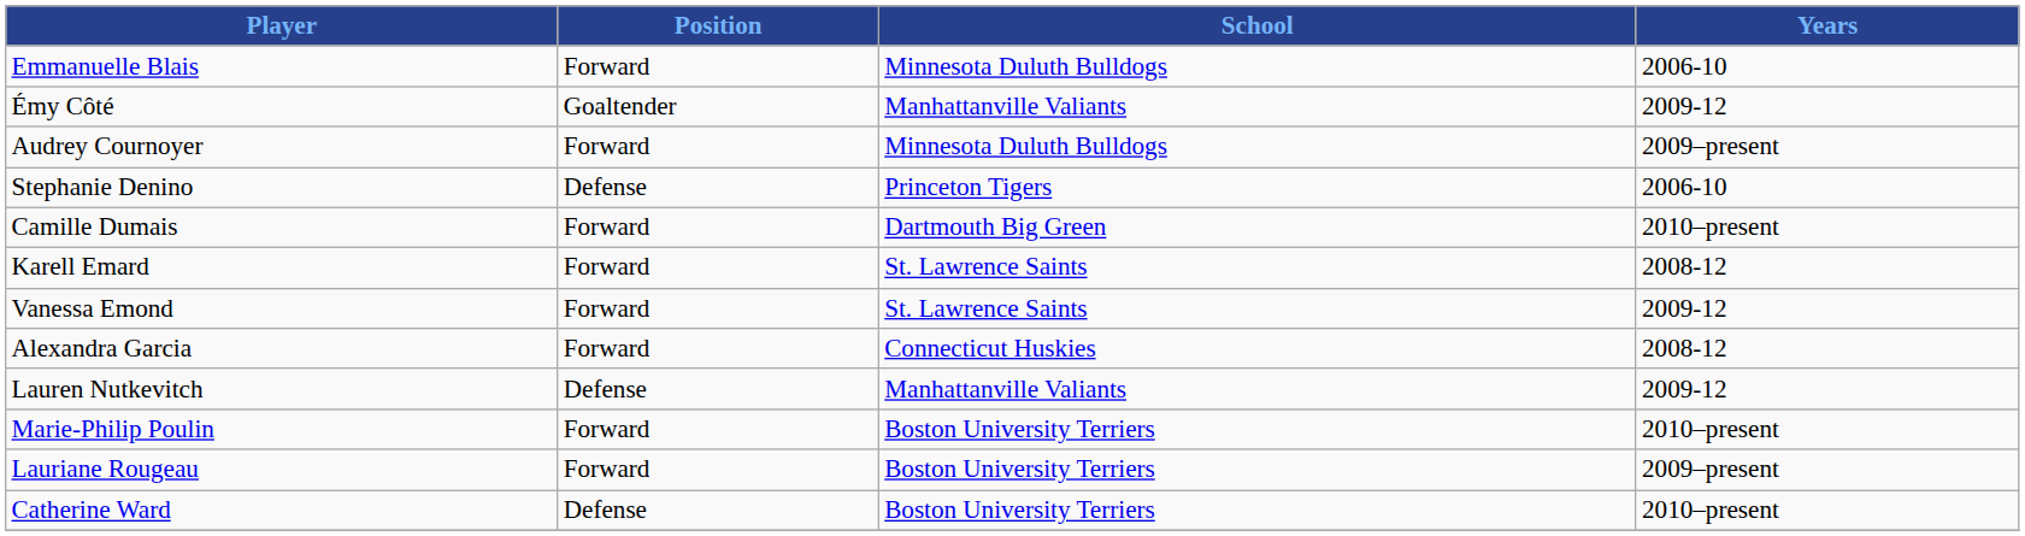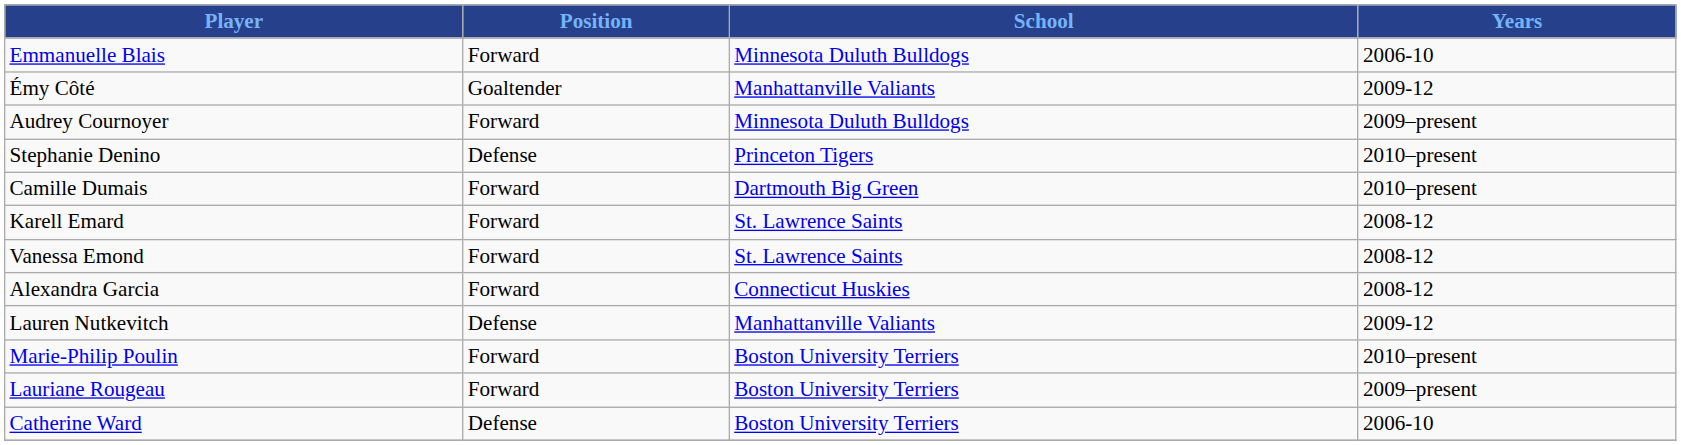Stephanie Denino | Years: 2006-10 -> 2010–present
Vanessa Emond | Years: 2009-12 -> 2008-12
Catherine Ward | Years: 2010–present -> 2006-10
